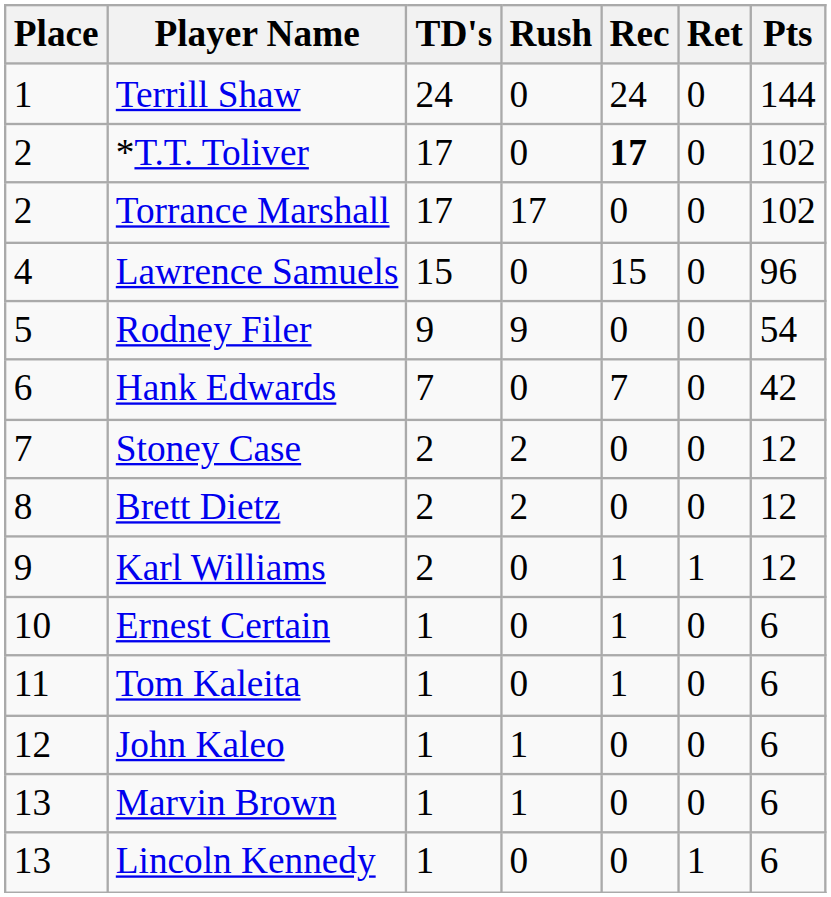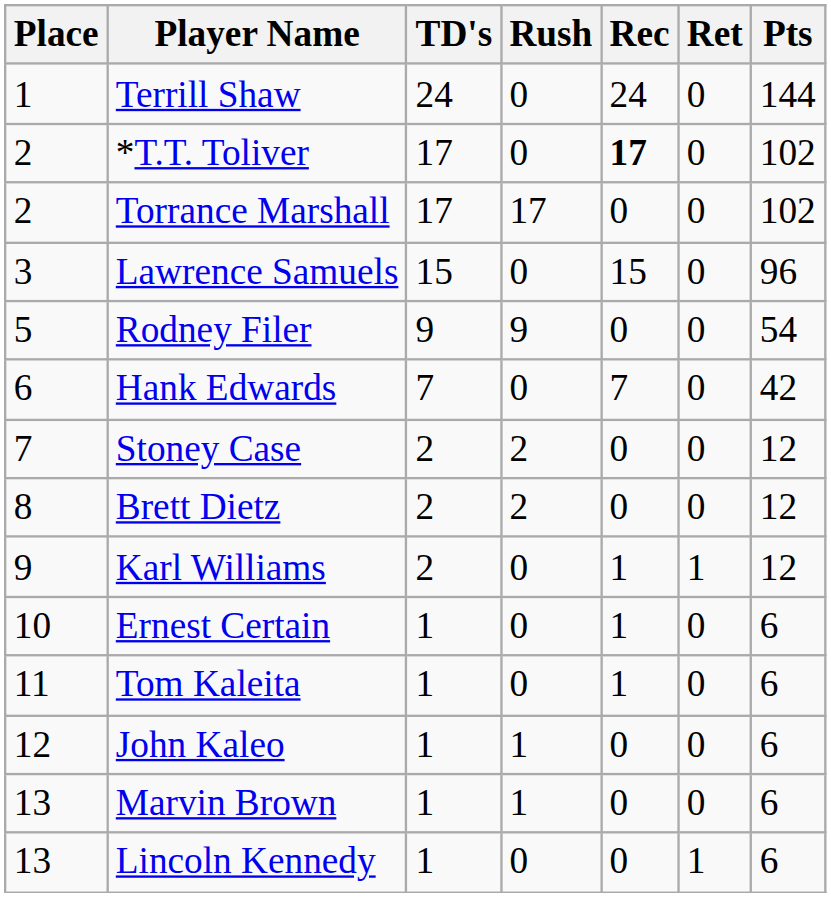Lawrence Samuels | Place: 4 -> 3
